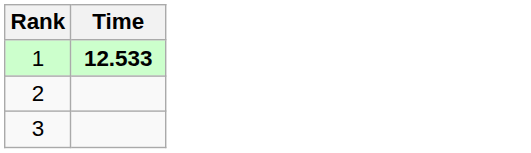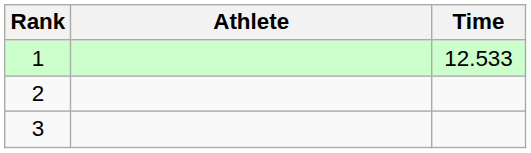+ column: Athlete
1 | Time: bold -> normal
